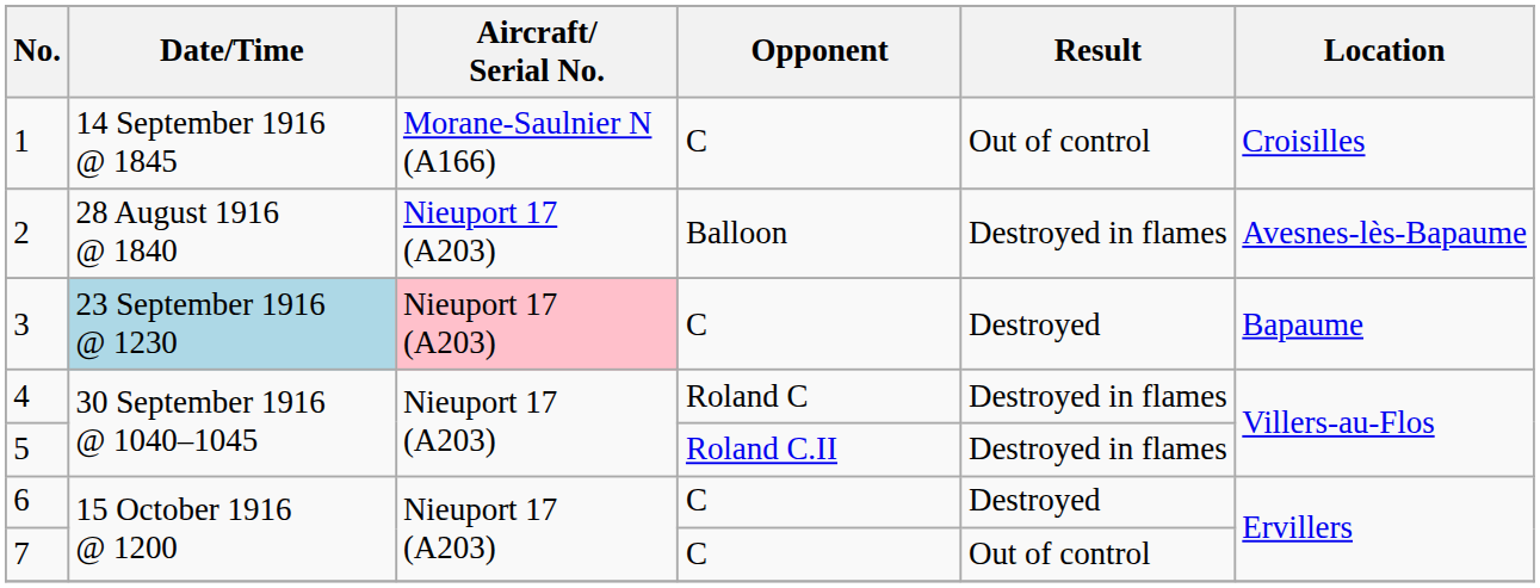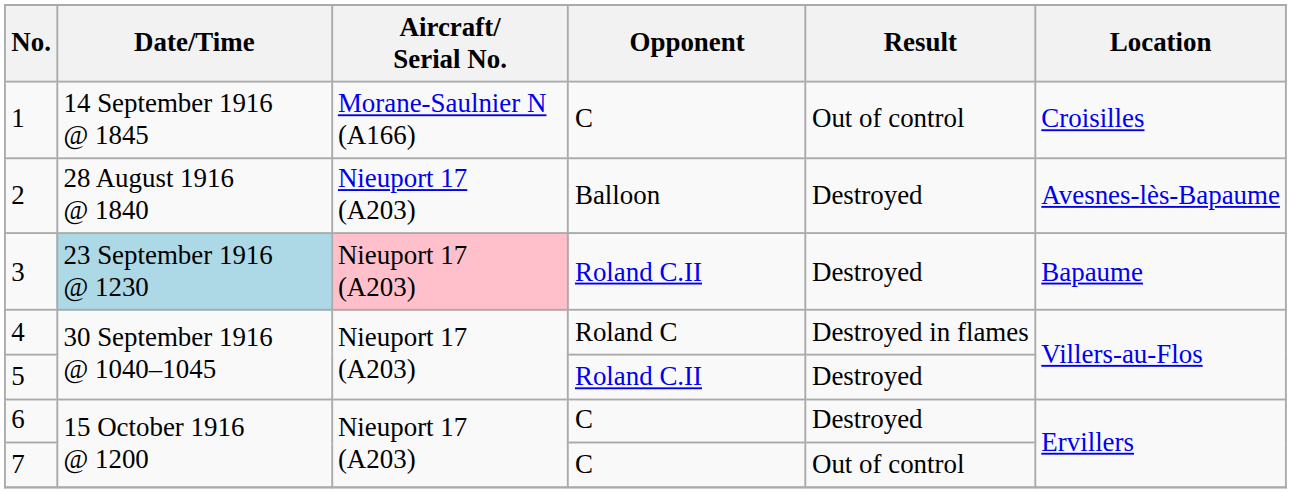2 | Result: Destroyed in flames -> Destroyed
3 | Opponent: C -> Roland C.II
5 | Result: Destroyed in flames -> Destroyed
